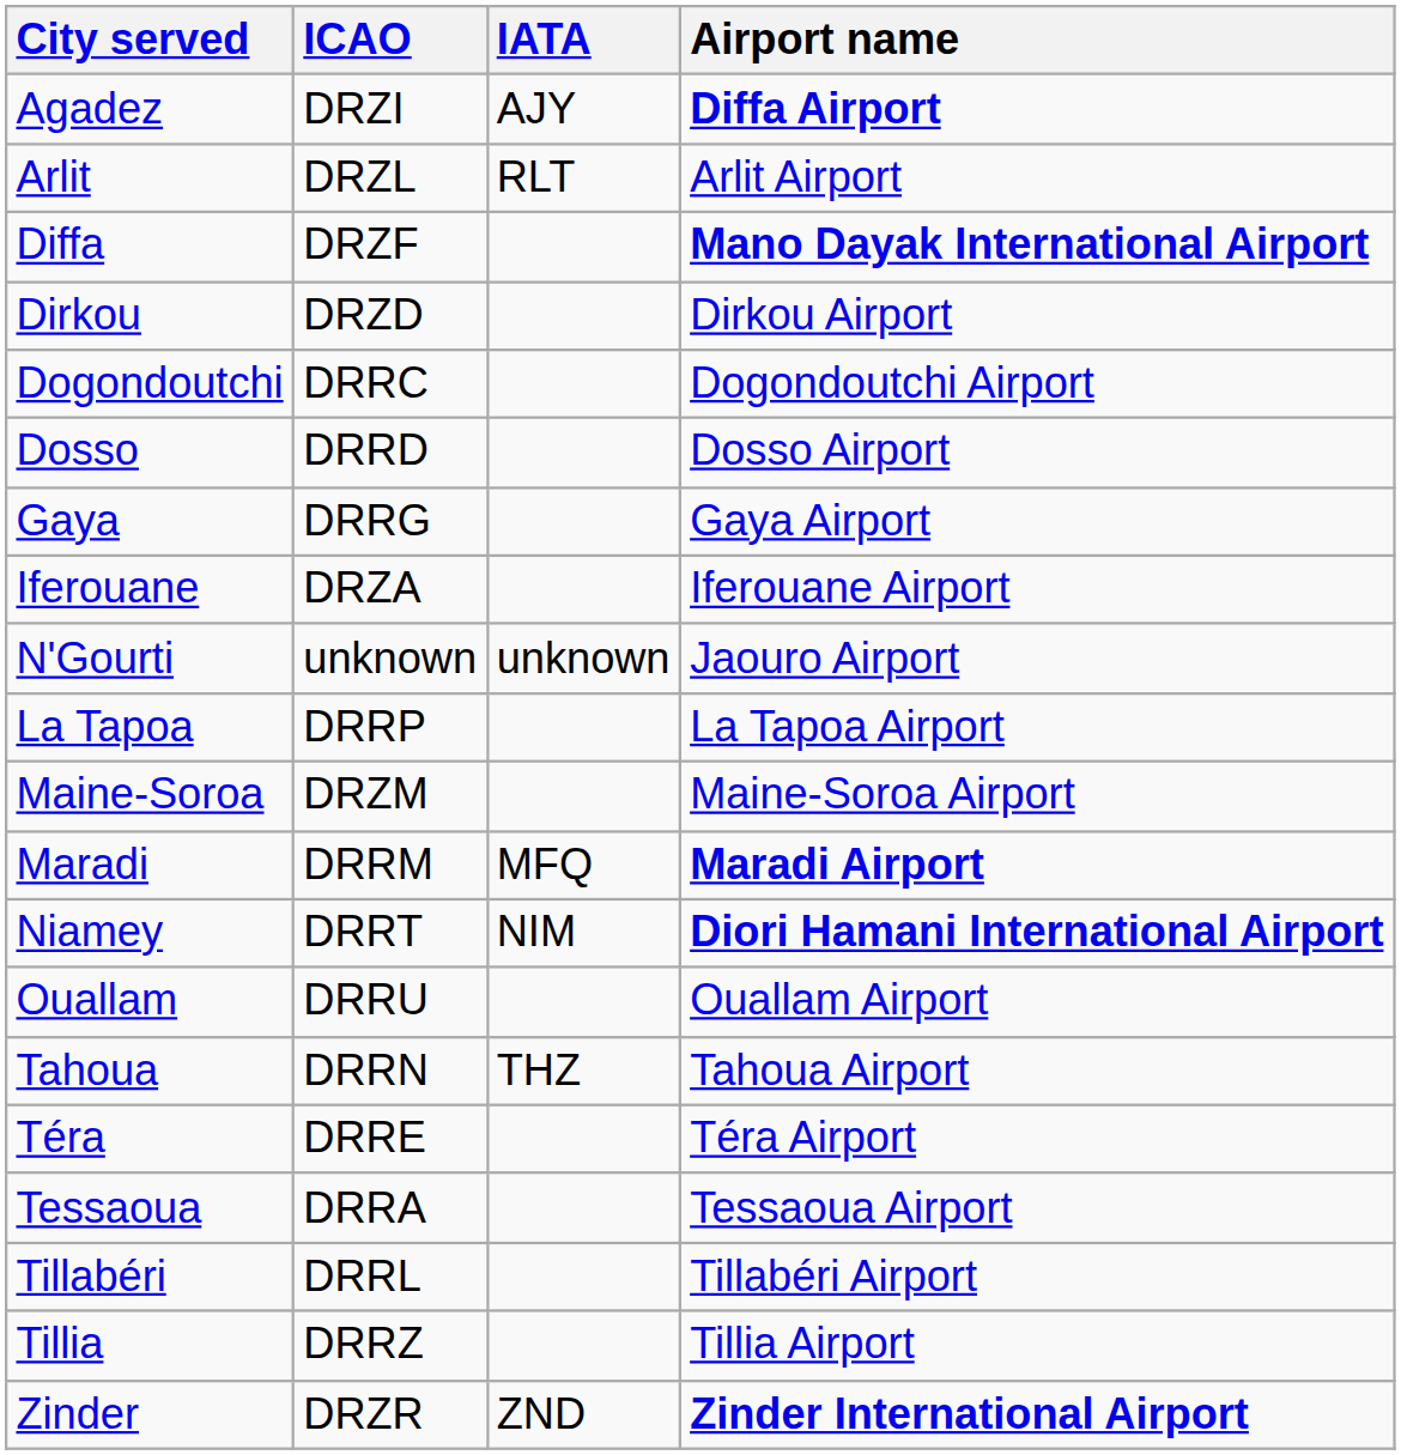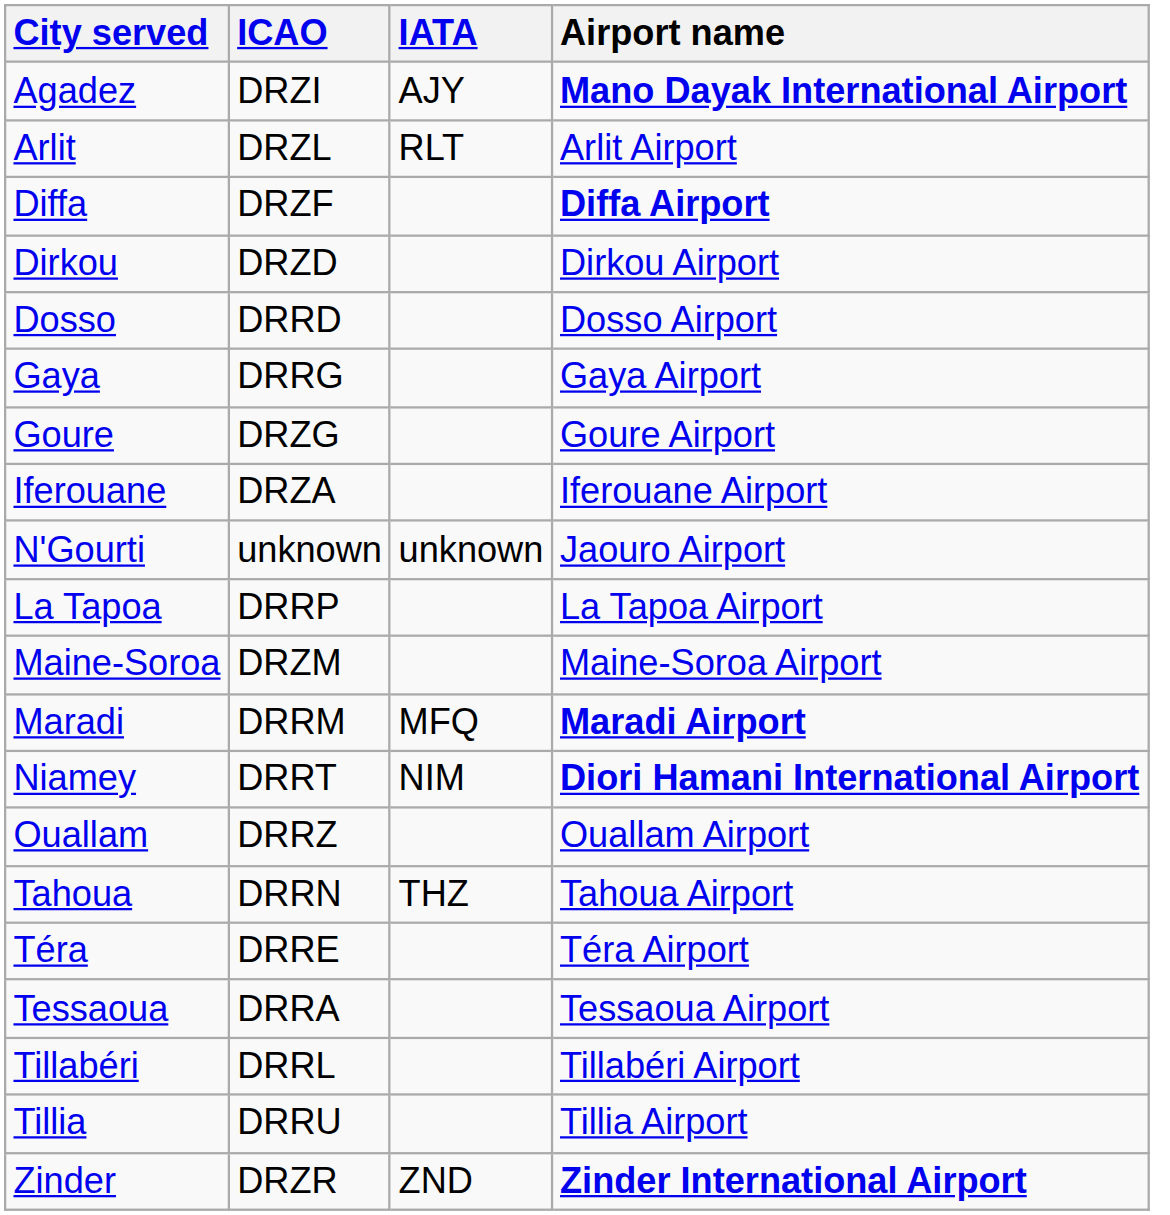Agadez | Airport name: Diffa Airport -> Mano Dayak International Airport
Diffa | Airport name: Mano Dayak International Airport -> Diffa Airport
- row: Dogondoutchi | DRRC | Dogondoutchi Airport
+ row: Goure | DRZG | Goure Airport
Ouallam | ICAO: DRRU -> DRRZ
Tillia | ICAO: DRRZ -> DRRU
